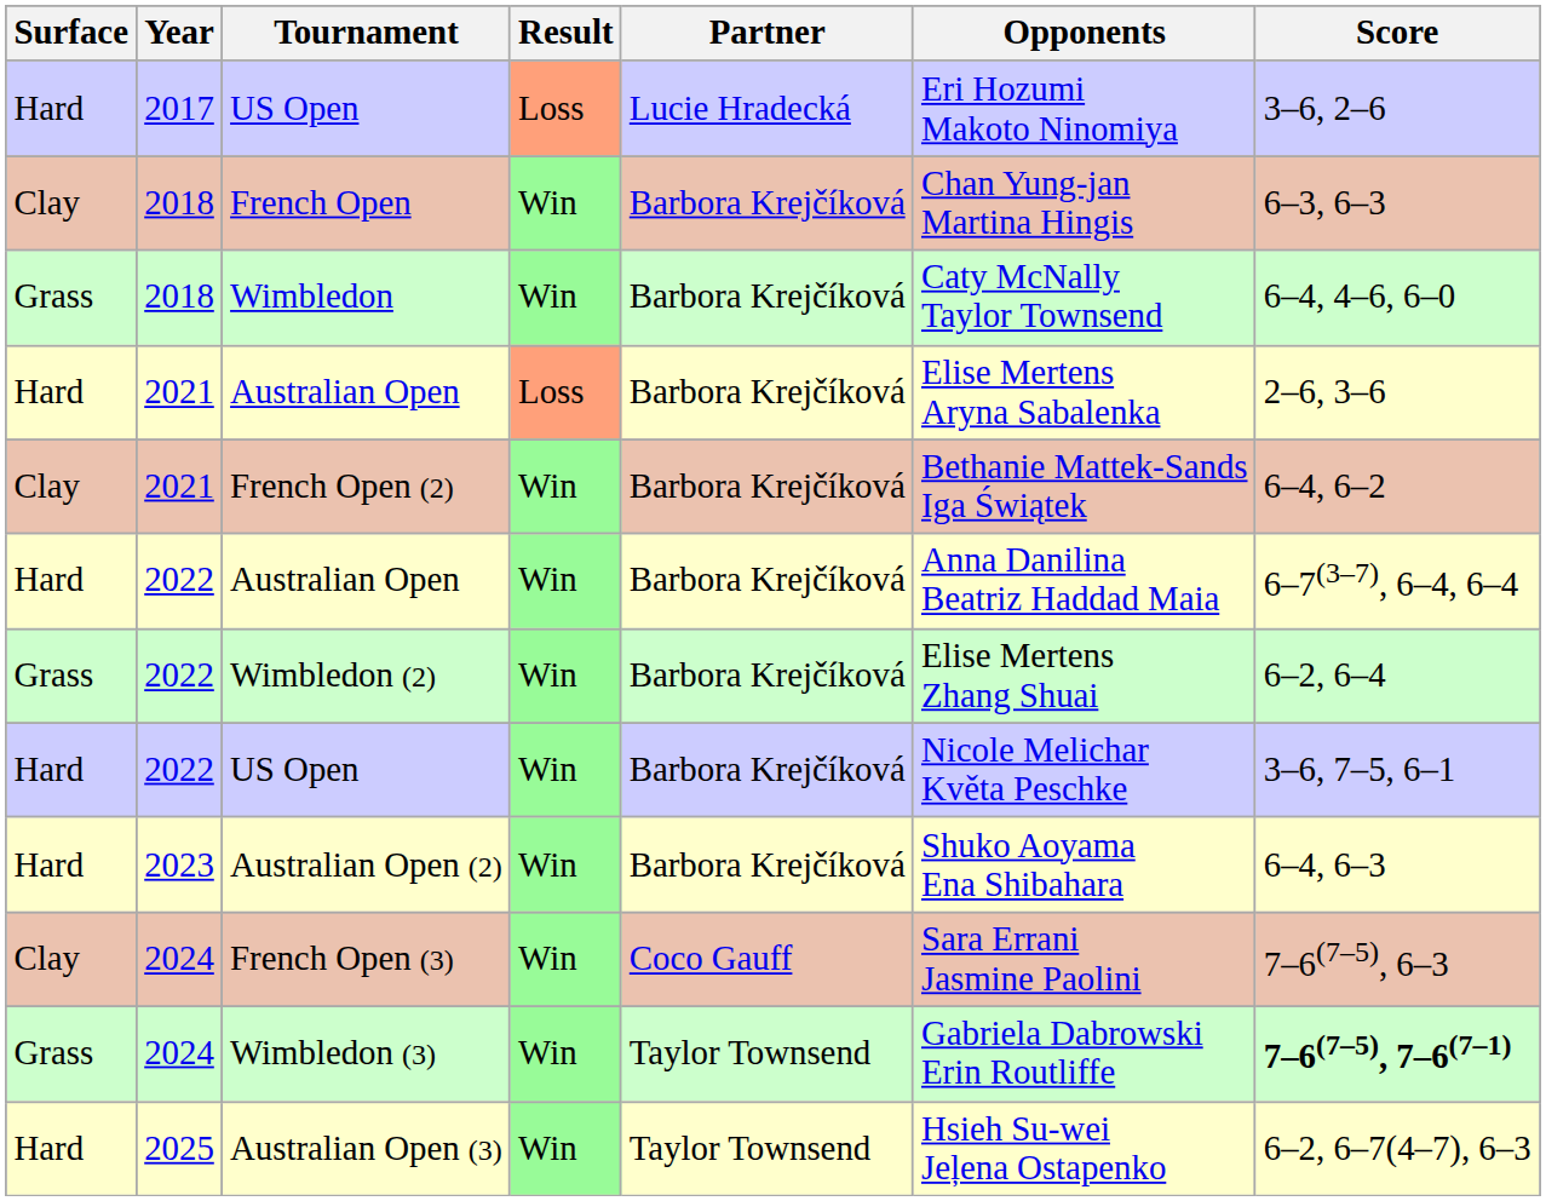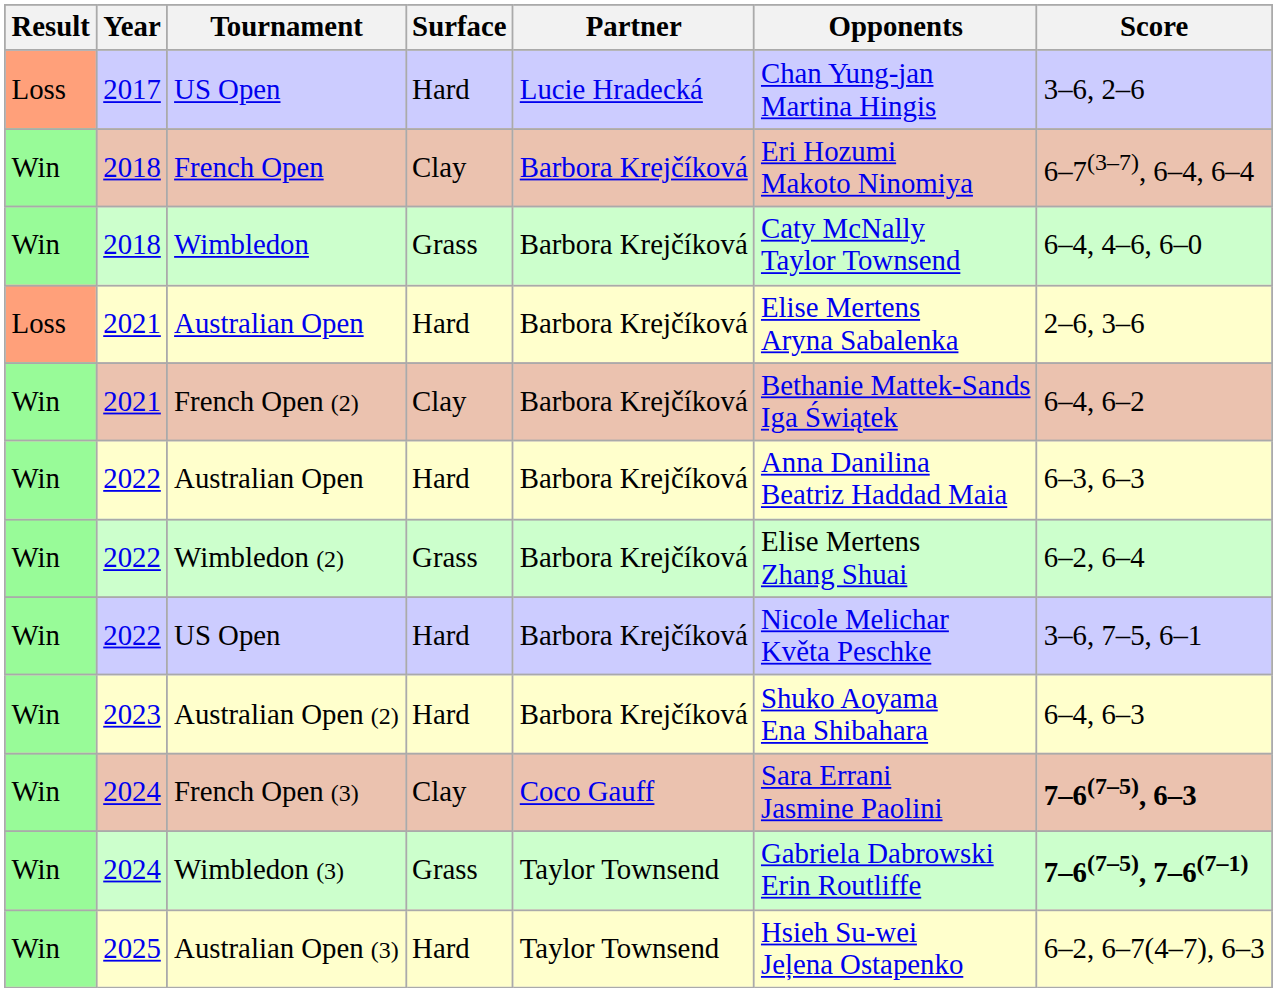columns swapped: Result <-> Surface
2017 / US Open | Opponents: Eri Hozumi Makoto Ninomiya -> Chan Yung-jan Martina Hingis
French Open | Opponents: Chan Yung-jan Martina Hingis -> Eri Hozumi Makoto Ninomiya
French Open | Score: 6–3, 6–3 -> 6–7(3–7), 6–4, 6–4
2022 / Australian Open | Score: 6–7(3–7), 6–4, 6–4 -> 6–3, 6–3
French Open (3) | Score: normal -> bold
